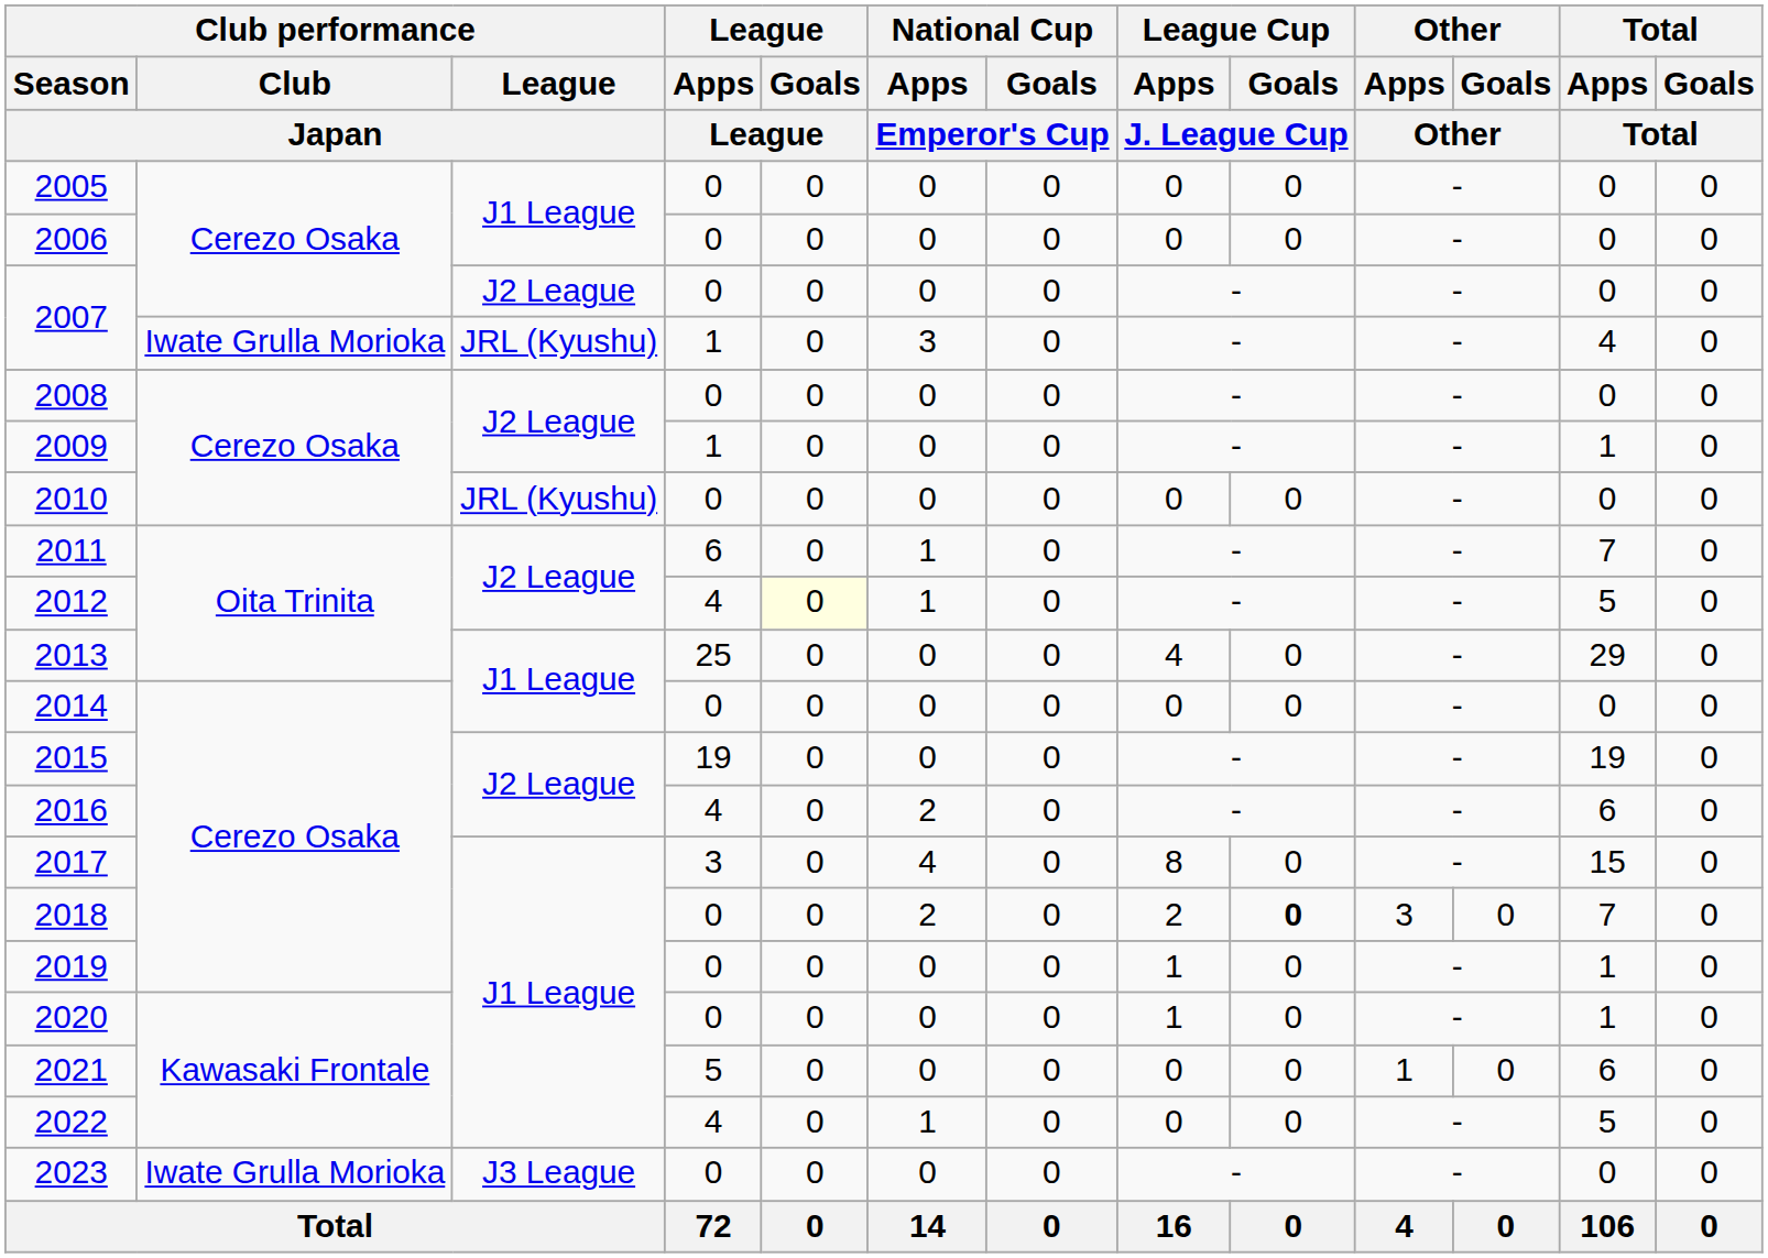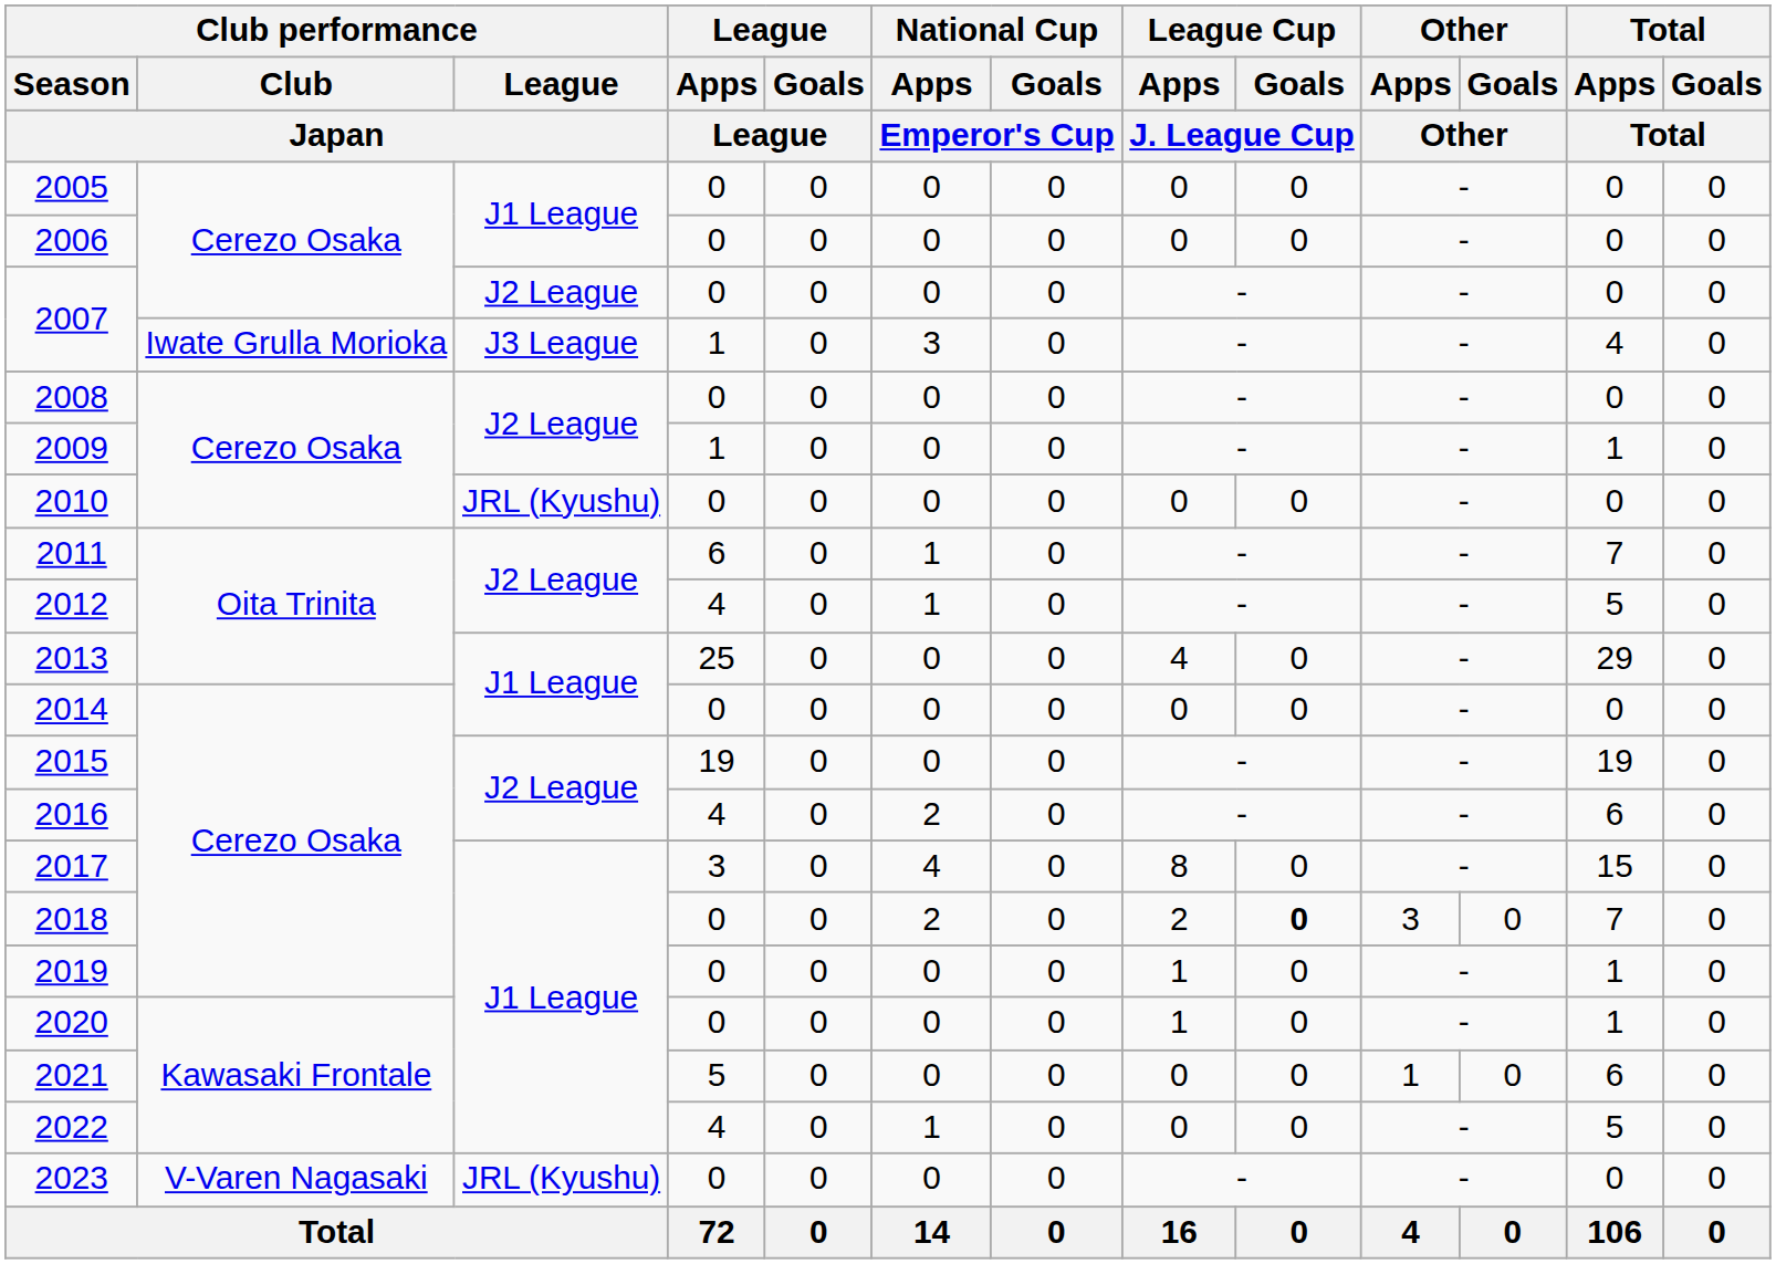2007 / 1 | Club performance / League / Japan: JRL (Kyushu) -> J3 League
2012 | League / Goals / League: lightyellow background -> no background
2023 | Club performance / Club / Japan: Iwate Grulla Morioka -> V-Varen Nagasaki
2023 | Club performance / League / Japan: J3 League -> JRL (Kyushu)
